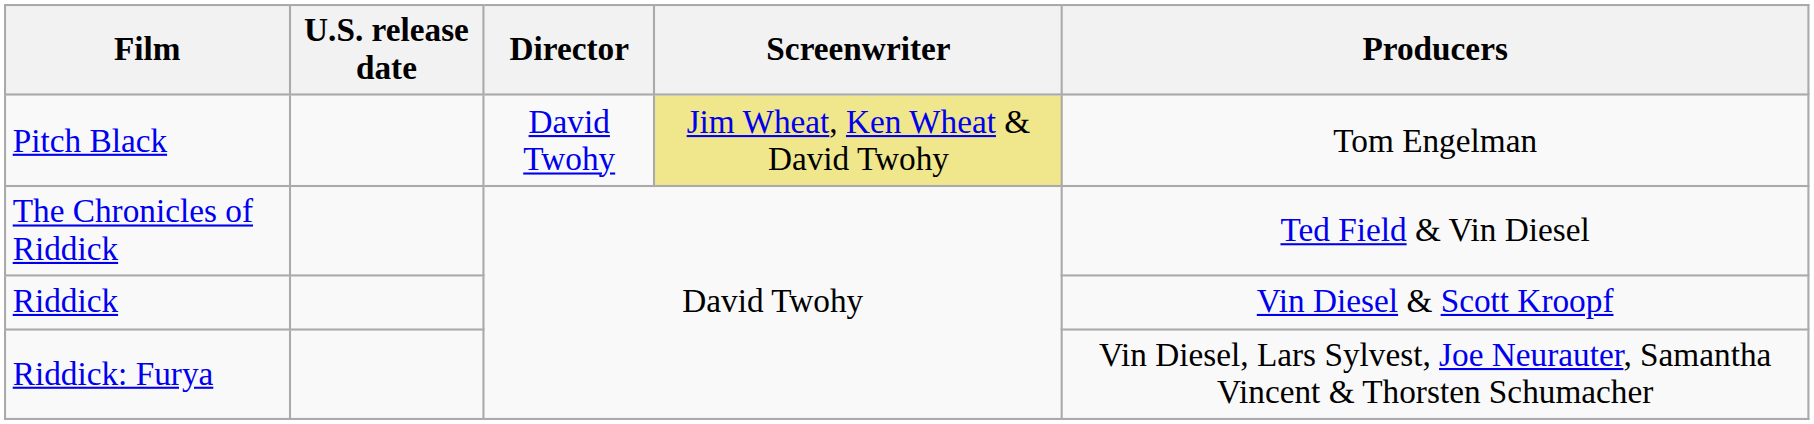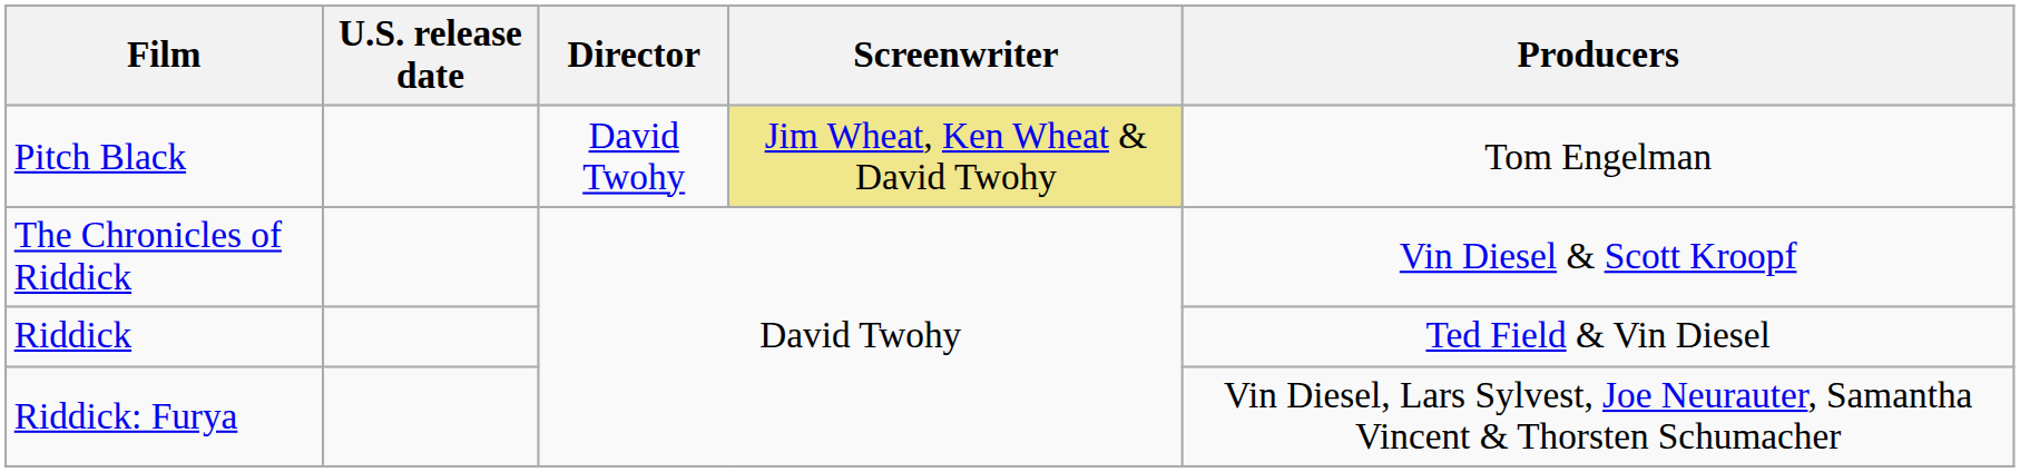The Chronicles of Riddick | column 5: Ted Field & Vin Diesel -> Vin Diesel & Scott Kroopf
Riddick | column 5: Vin Diesel & Scott Kroopf -> Ted Field & Vin Diesel
